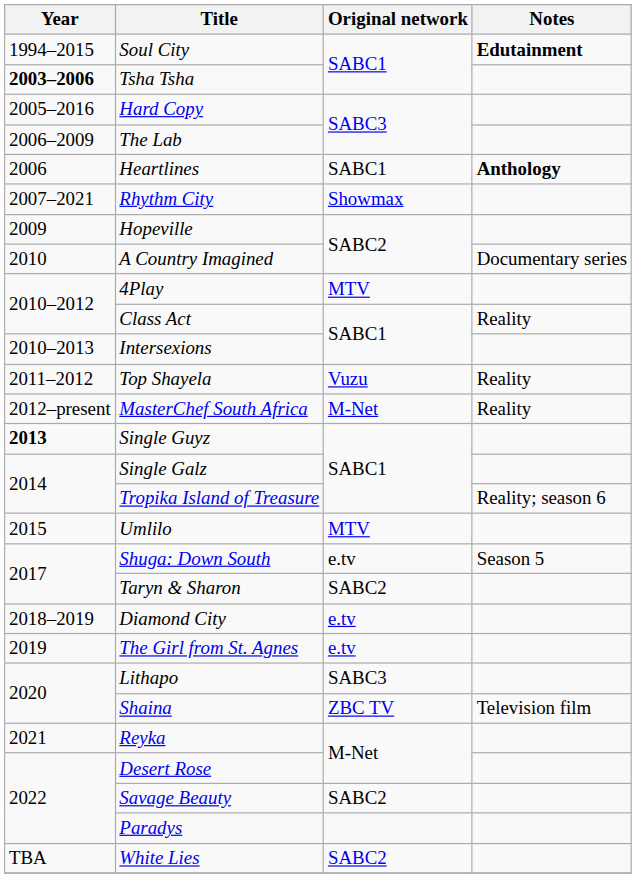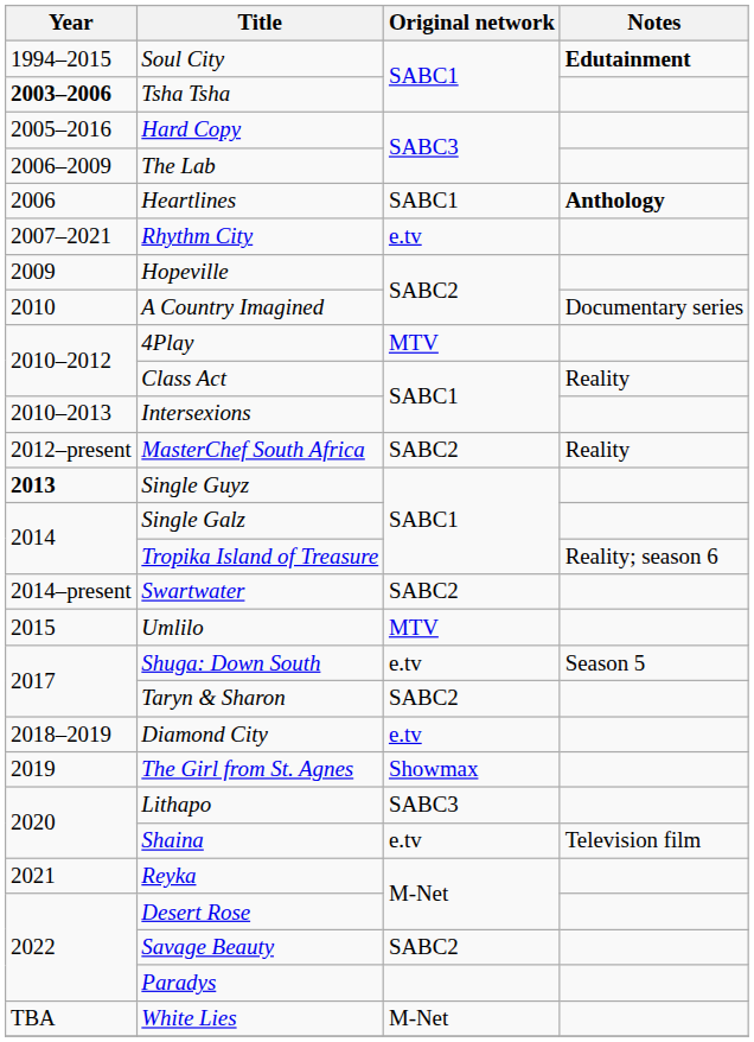Rhythm City | Original network: Showmax -> e.tv
- row: 2011–2012 | Top Shayela | Vuzu | Reality
MasterChef South Africa | Original network: M-Net -> SABC2
+ row: 2014–present | Swartwater | SABC2
The Girl from St. Agnes | Original network: e.tv -> Showmax
Shaina | Original network: ZBC TV -> e.tv
White Lies | Original network: SABC2 -> M-Net
